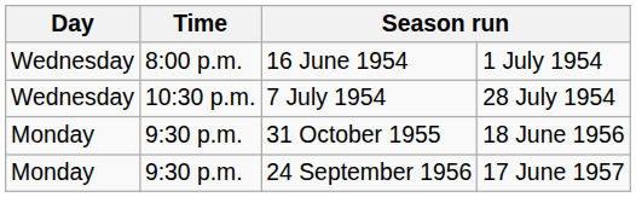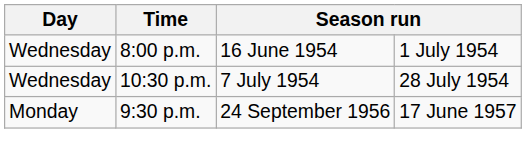- row: Monday | 9:30 p.m. | 31 October 1955 | 18 June 1956
